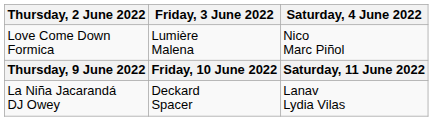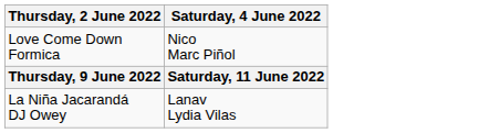- column: Friday, 3 June 2022 | Lumière Malena | Friday, 10 June 2022 | Deckard Spacer
